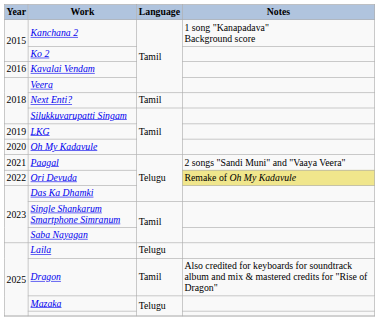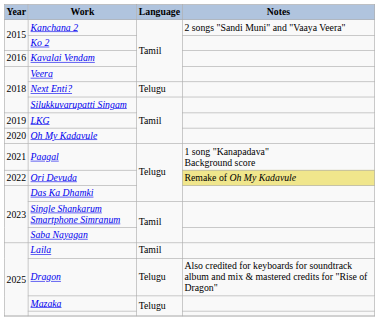Kanchana 2 | Notes: 1 song "Kanapadava" Background score -> 2 songs "Sandi Muni" and "Vaaya Veera"
Next Enti? | Language: Tamil -> Telugu
Paagal | Notes: 2 songs "Sandi Muni" and "Vaaya Veera" -> 1 song "Kanapadava" Background score
Laila | Language: Telugu -> Tamil
Dragon | Language: Tamil -> Telugu
